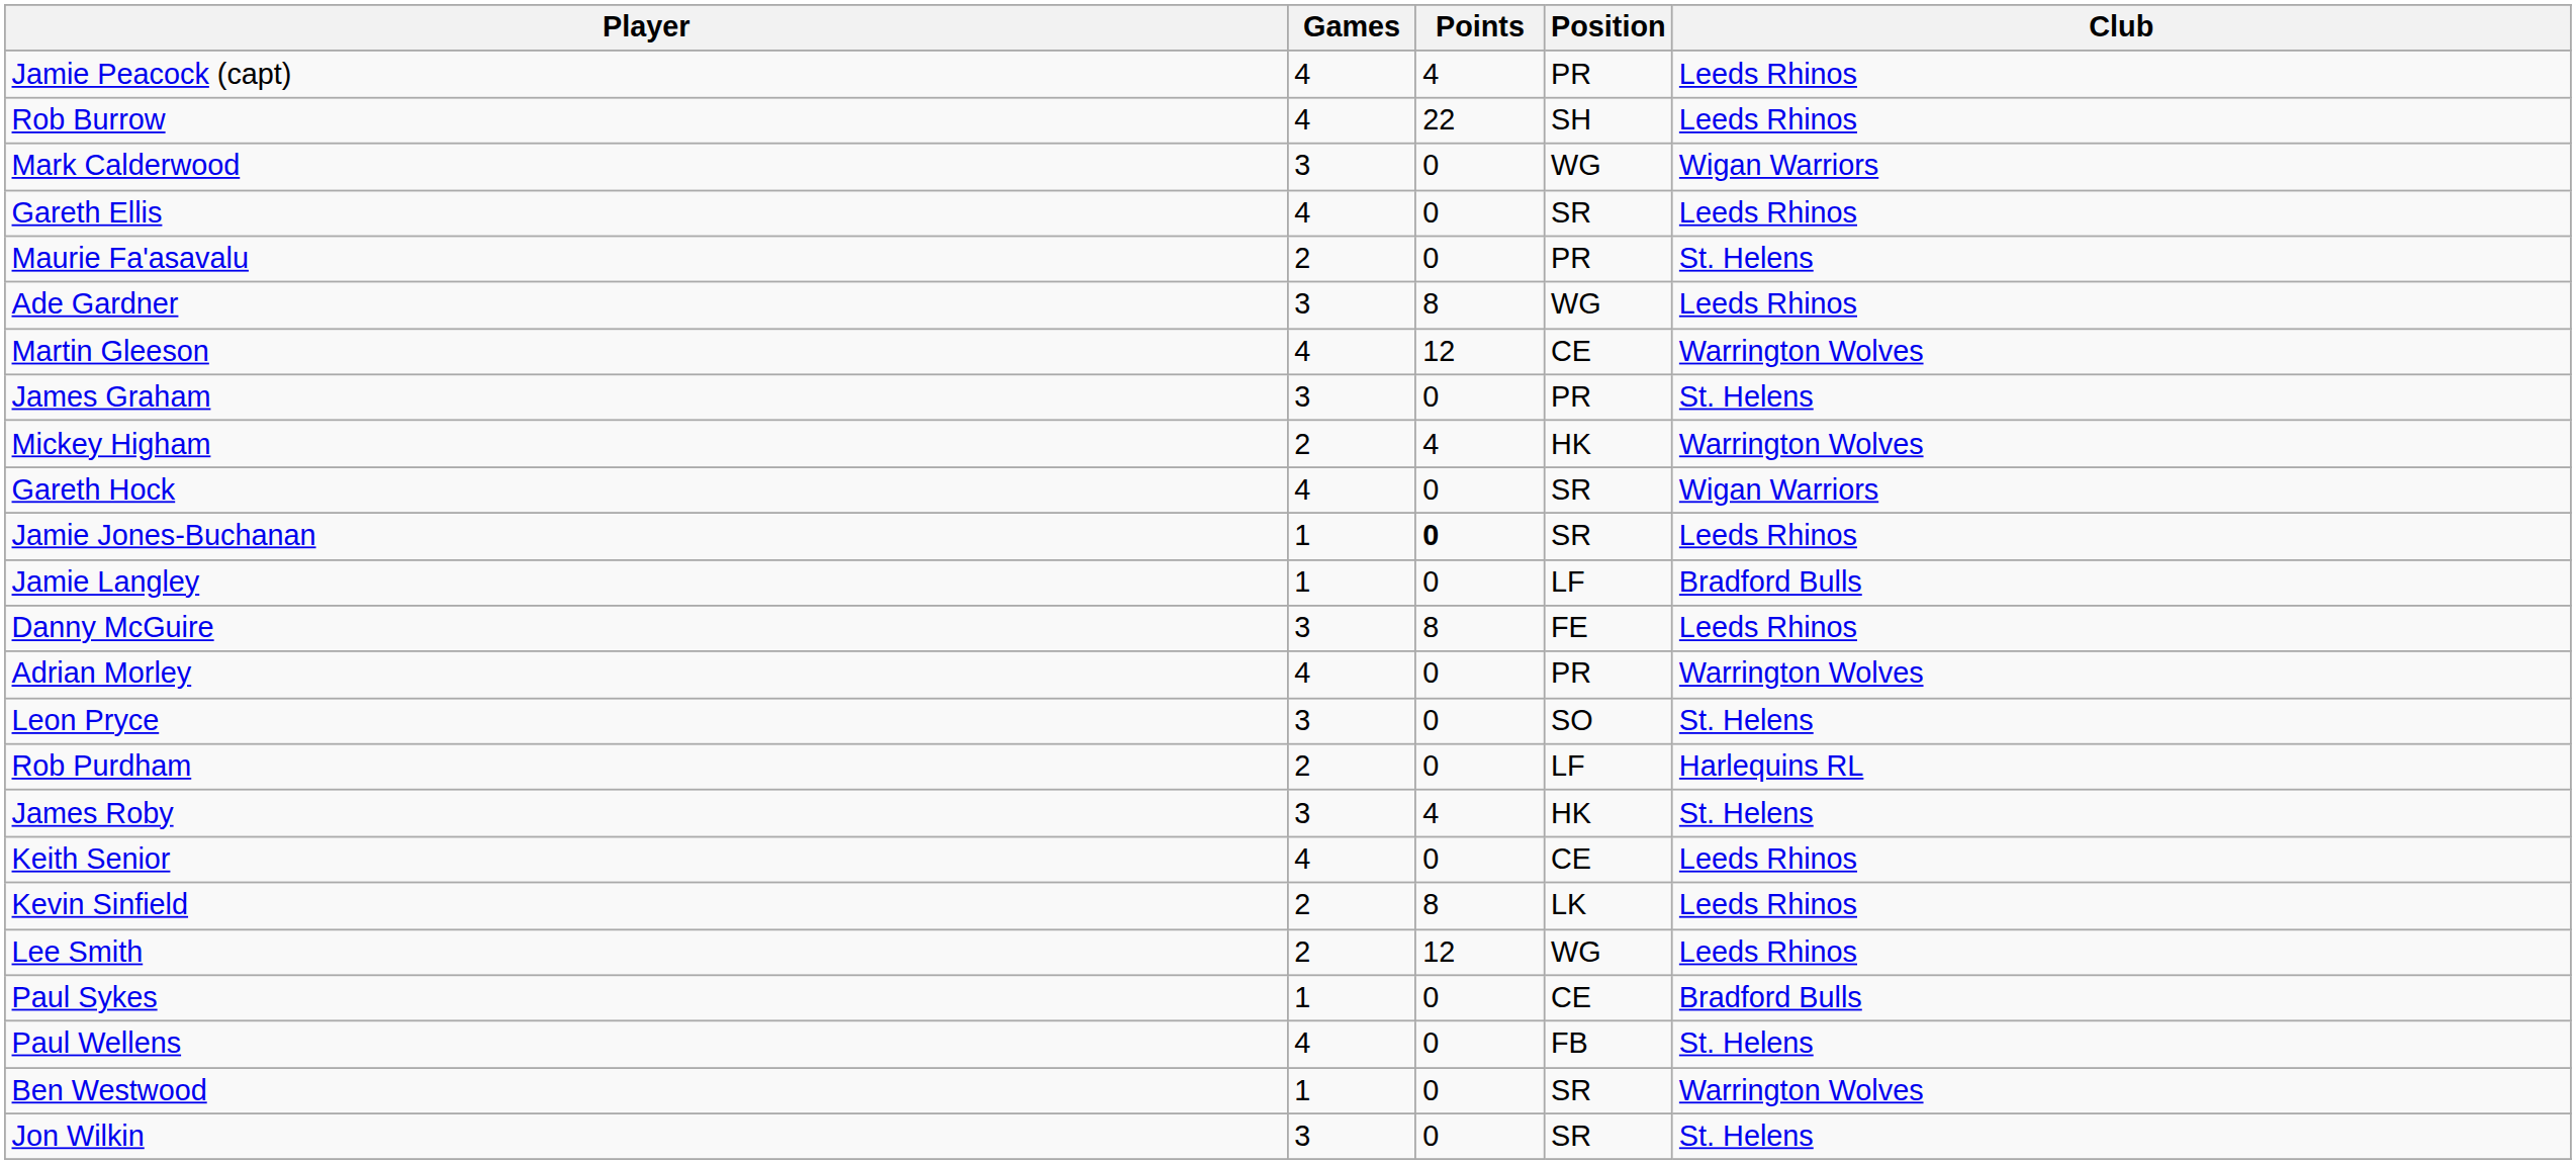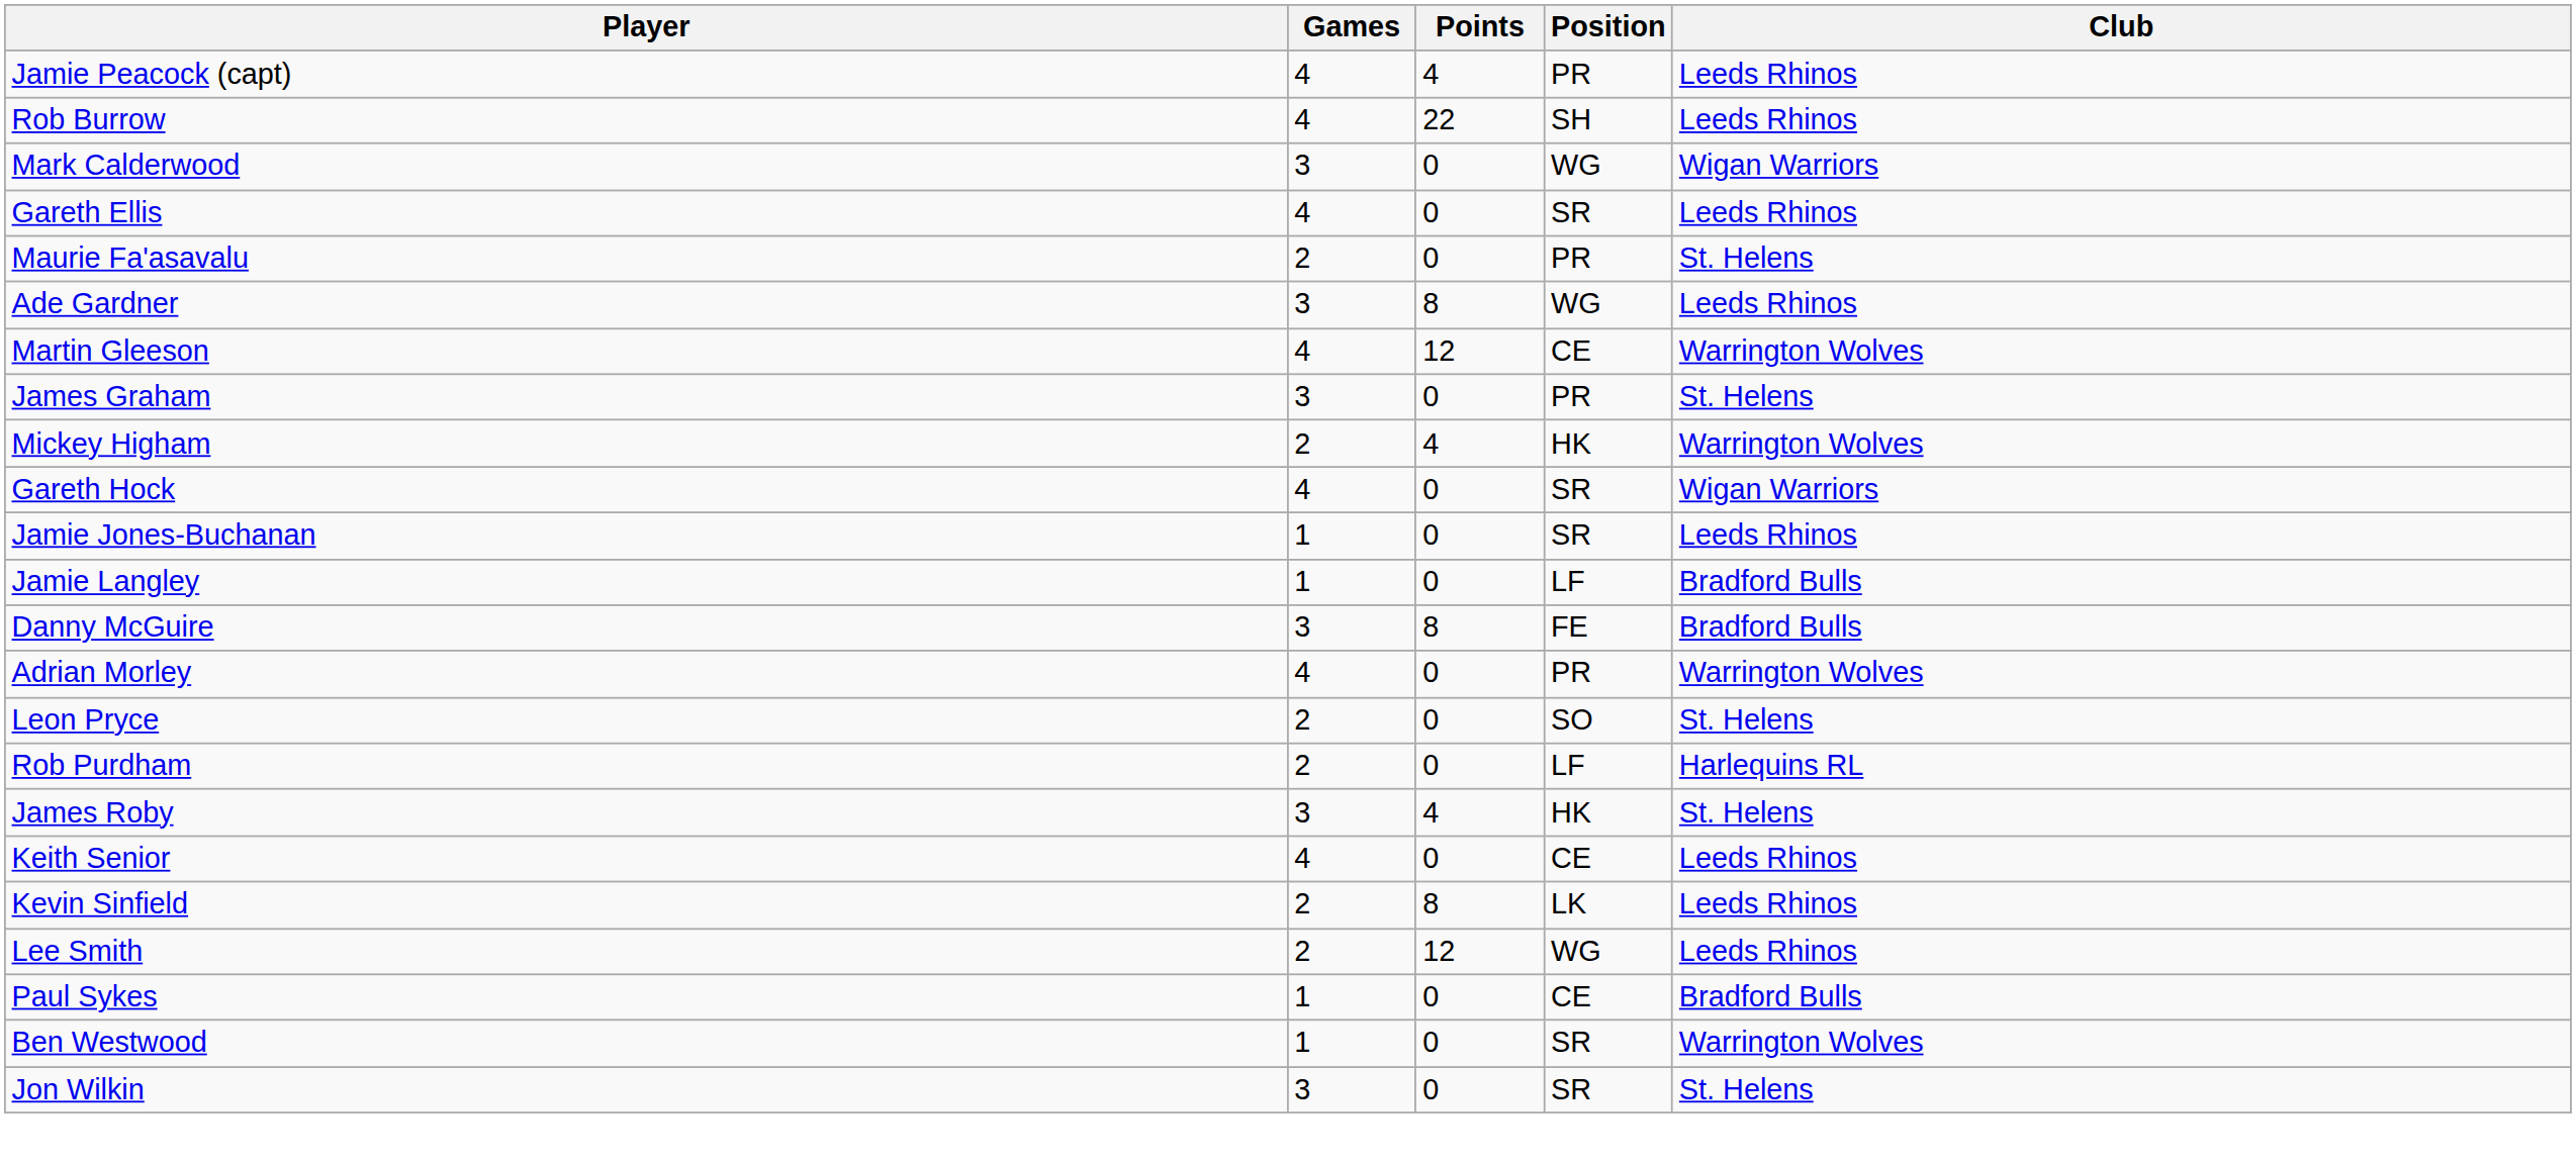Jamie Jones-Buchanan | Points: bold -> normal
Danny McGuire | Club: Leeds Rhinos -> Bradford Bulls
Leon Pryce | Games: 3 -> 2
- row: Paul Wellens | 4 | 0 | FB | St. Helens
